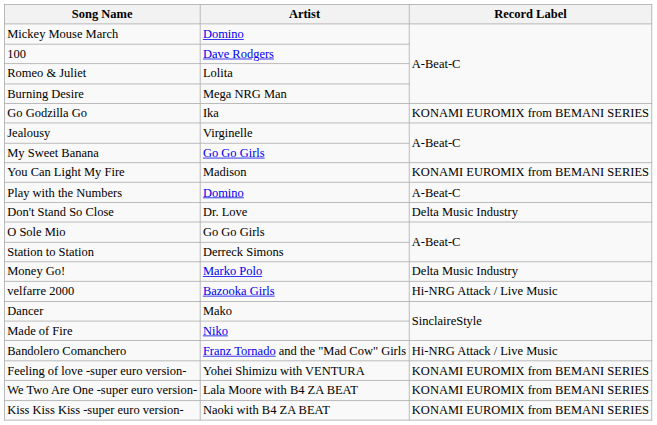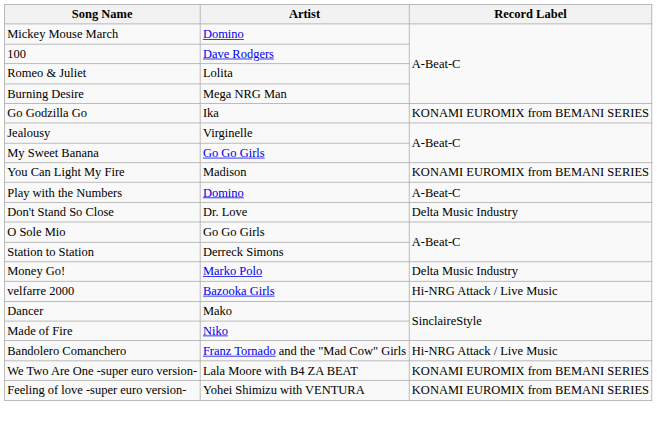rows swapped: Feeling of love -super euro version- <-> We Two Are One -super euro version-
- row: Kiss Kiss Kiss -super euro version- | Naoki with B4 ZA BEAT | KONAMI EUROMIX from BEMANI SERIES
